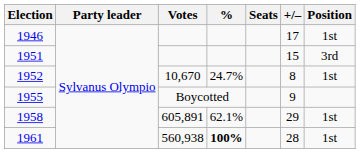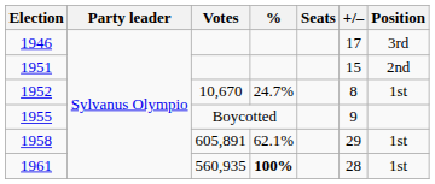1946 | Position: 1st -> 3rd
1951 | Position: 3rd -> 2nd
1961 | Votes: 560,938 -> 560,935
